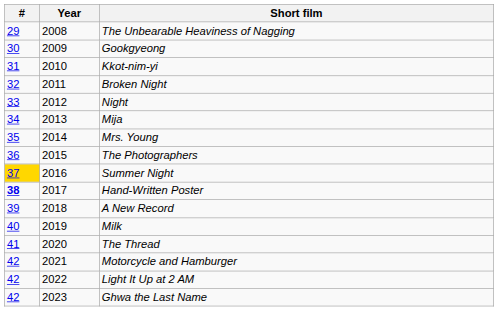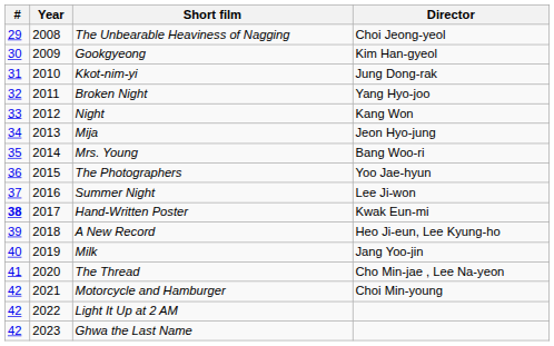+ column: Director | Choi Jeong-yeol | Kim Han-gyeol | Jung Dong-rak | Yang Hyo-joo | Kang Won | Jeon Hyo-jung | Bang Woo-ri | Yoo Jae-hyun | Lee Ji-won | Kwak Eun-mi | Heo Ji-eun, Lee Kyung-ho | Jang Yoo-jin | Cho Min-jae , Lee Na-yeon | Choi Min-young
Summer Night | #: gold background -> no background
